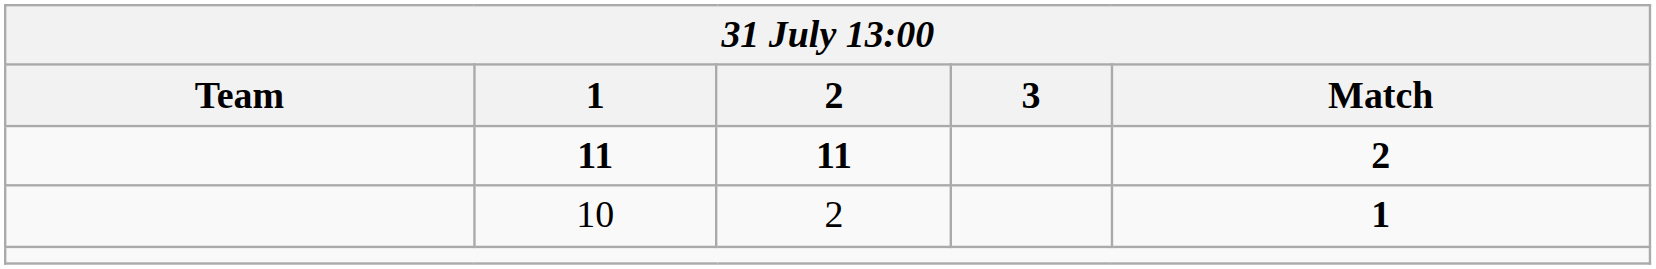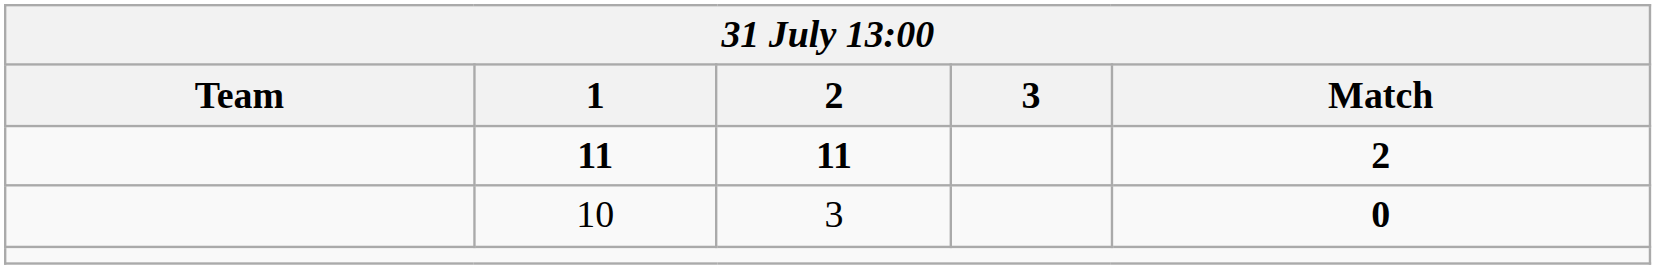10 | 2: 2 -> 3
10 | Match: 1 -> 0
